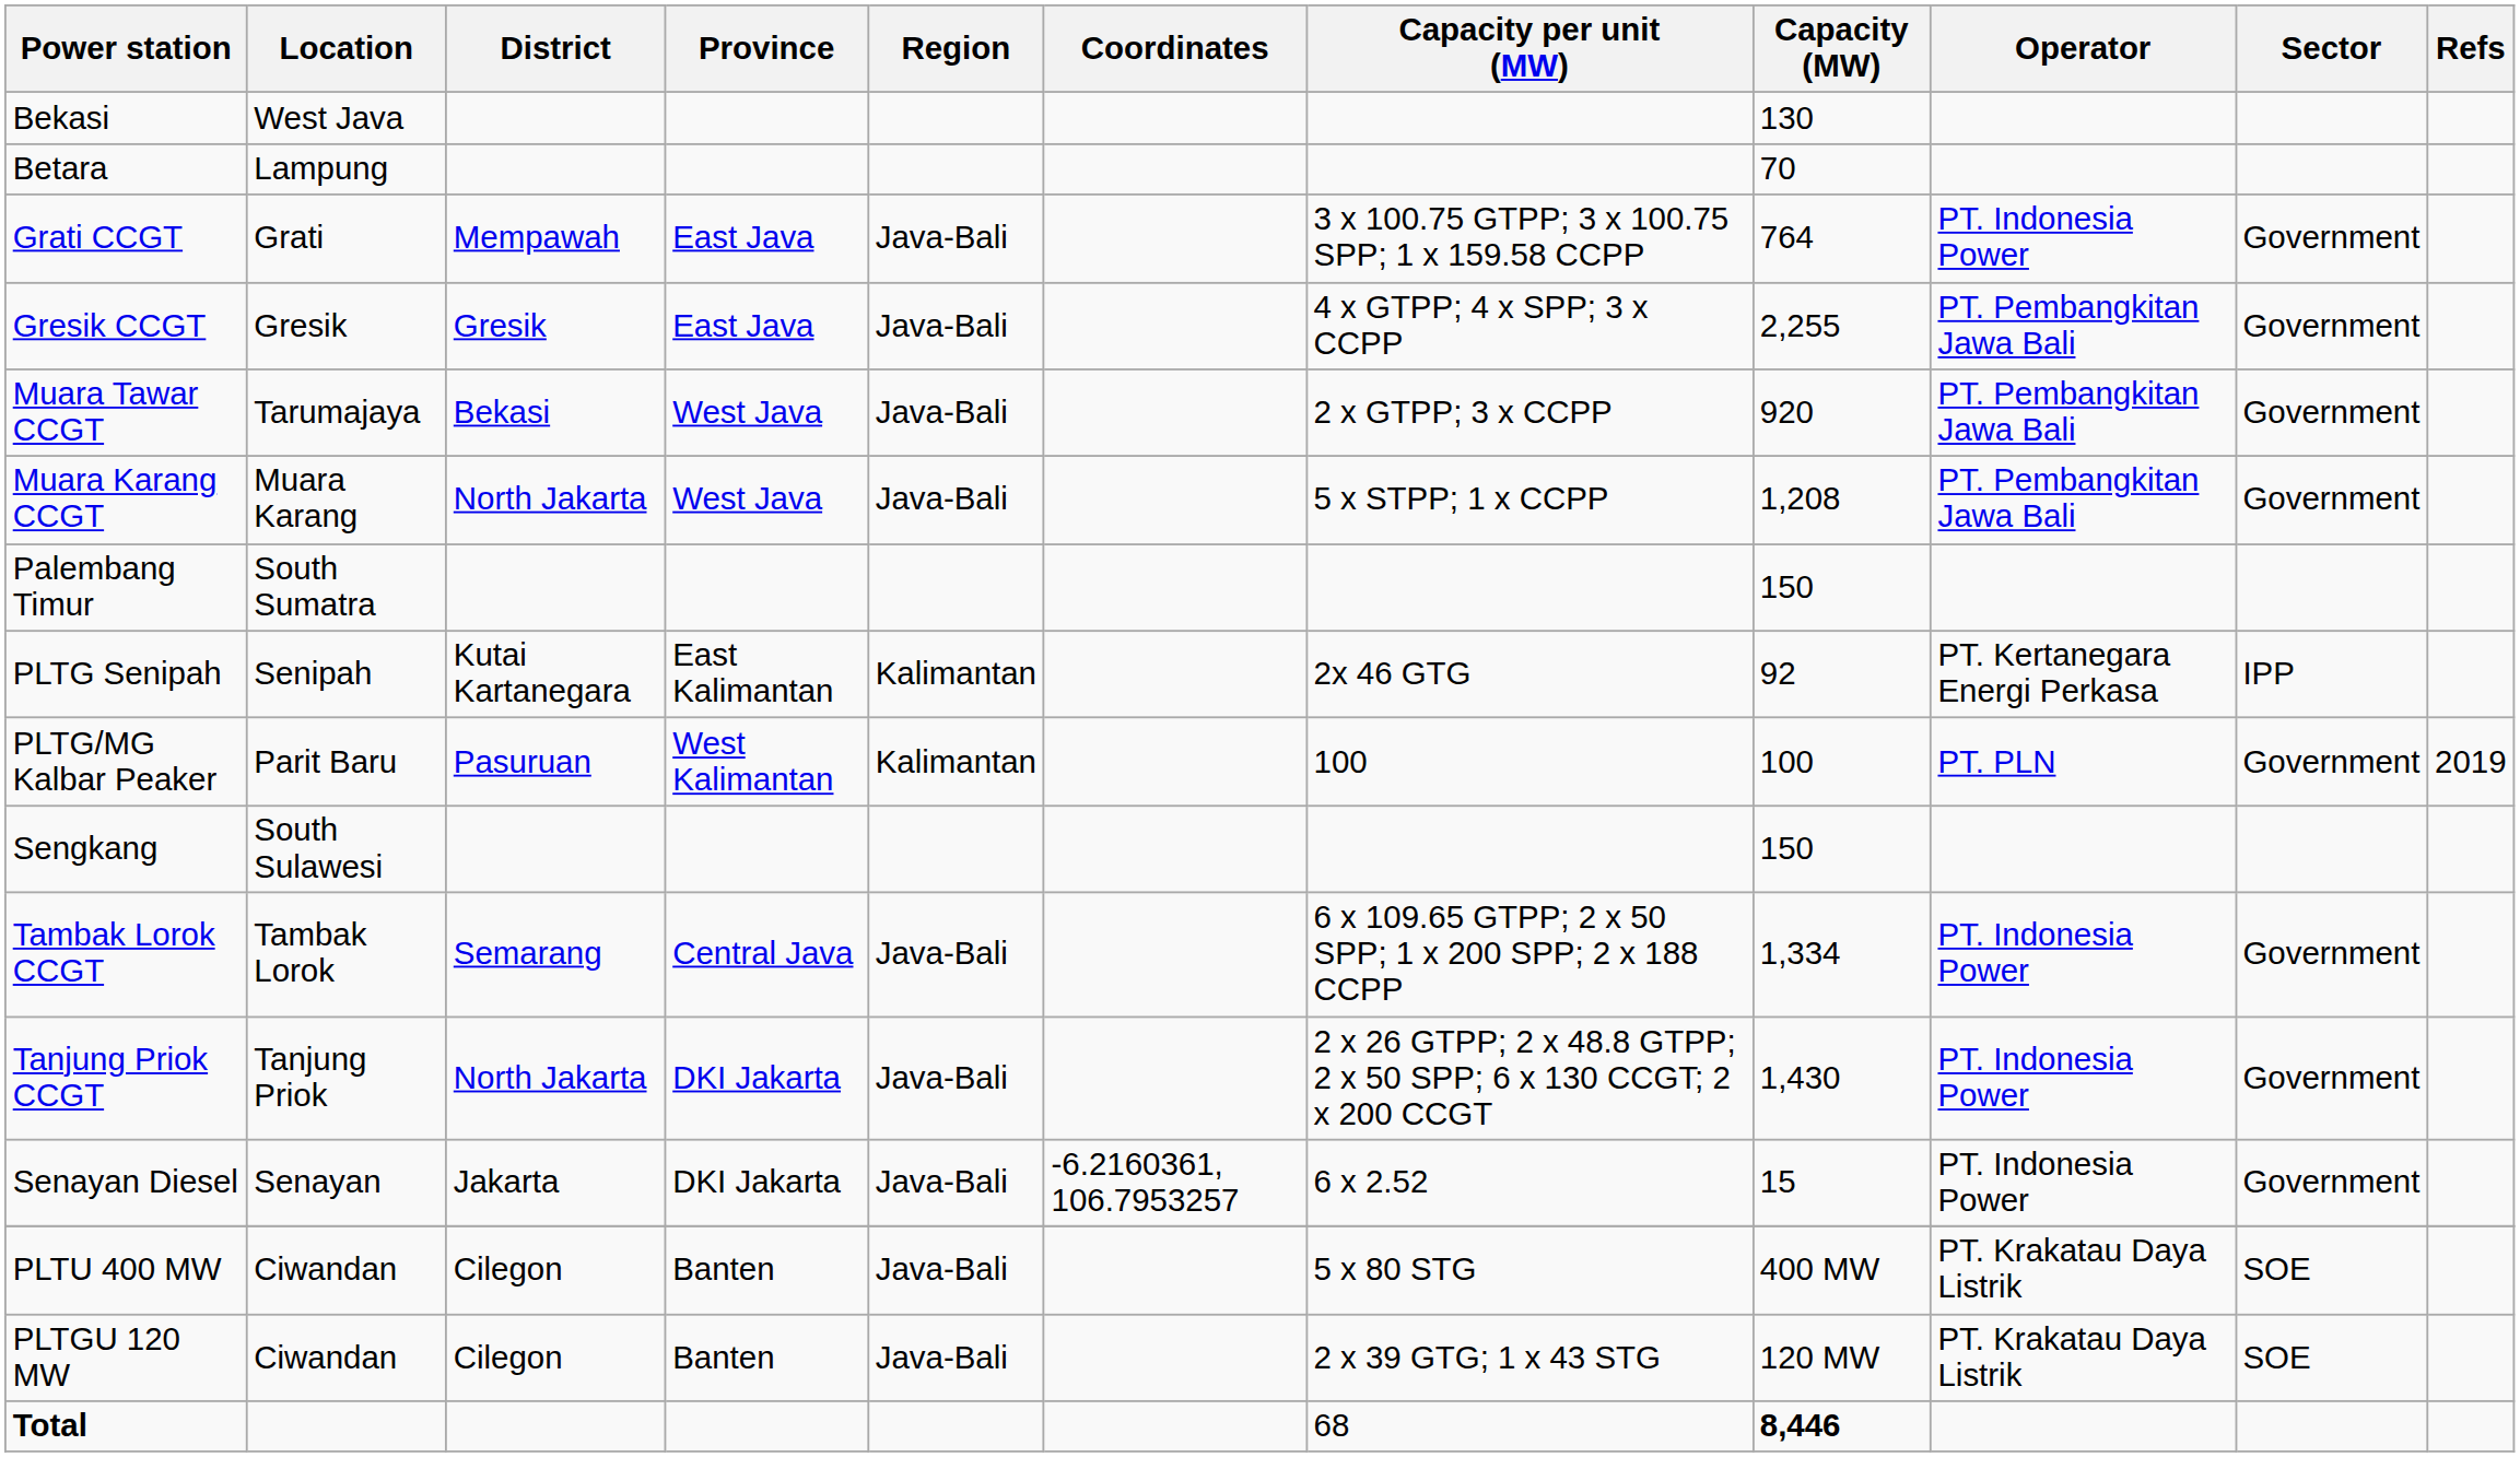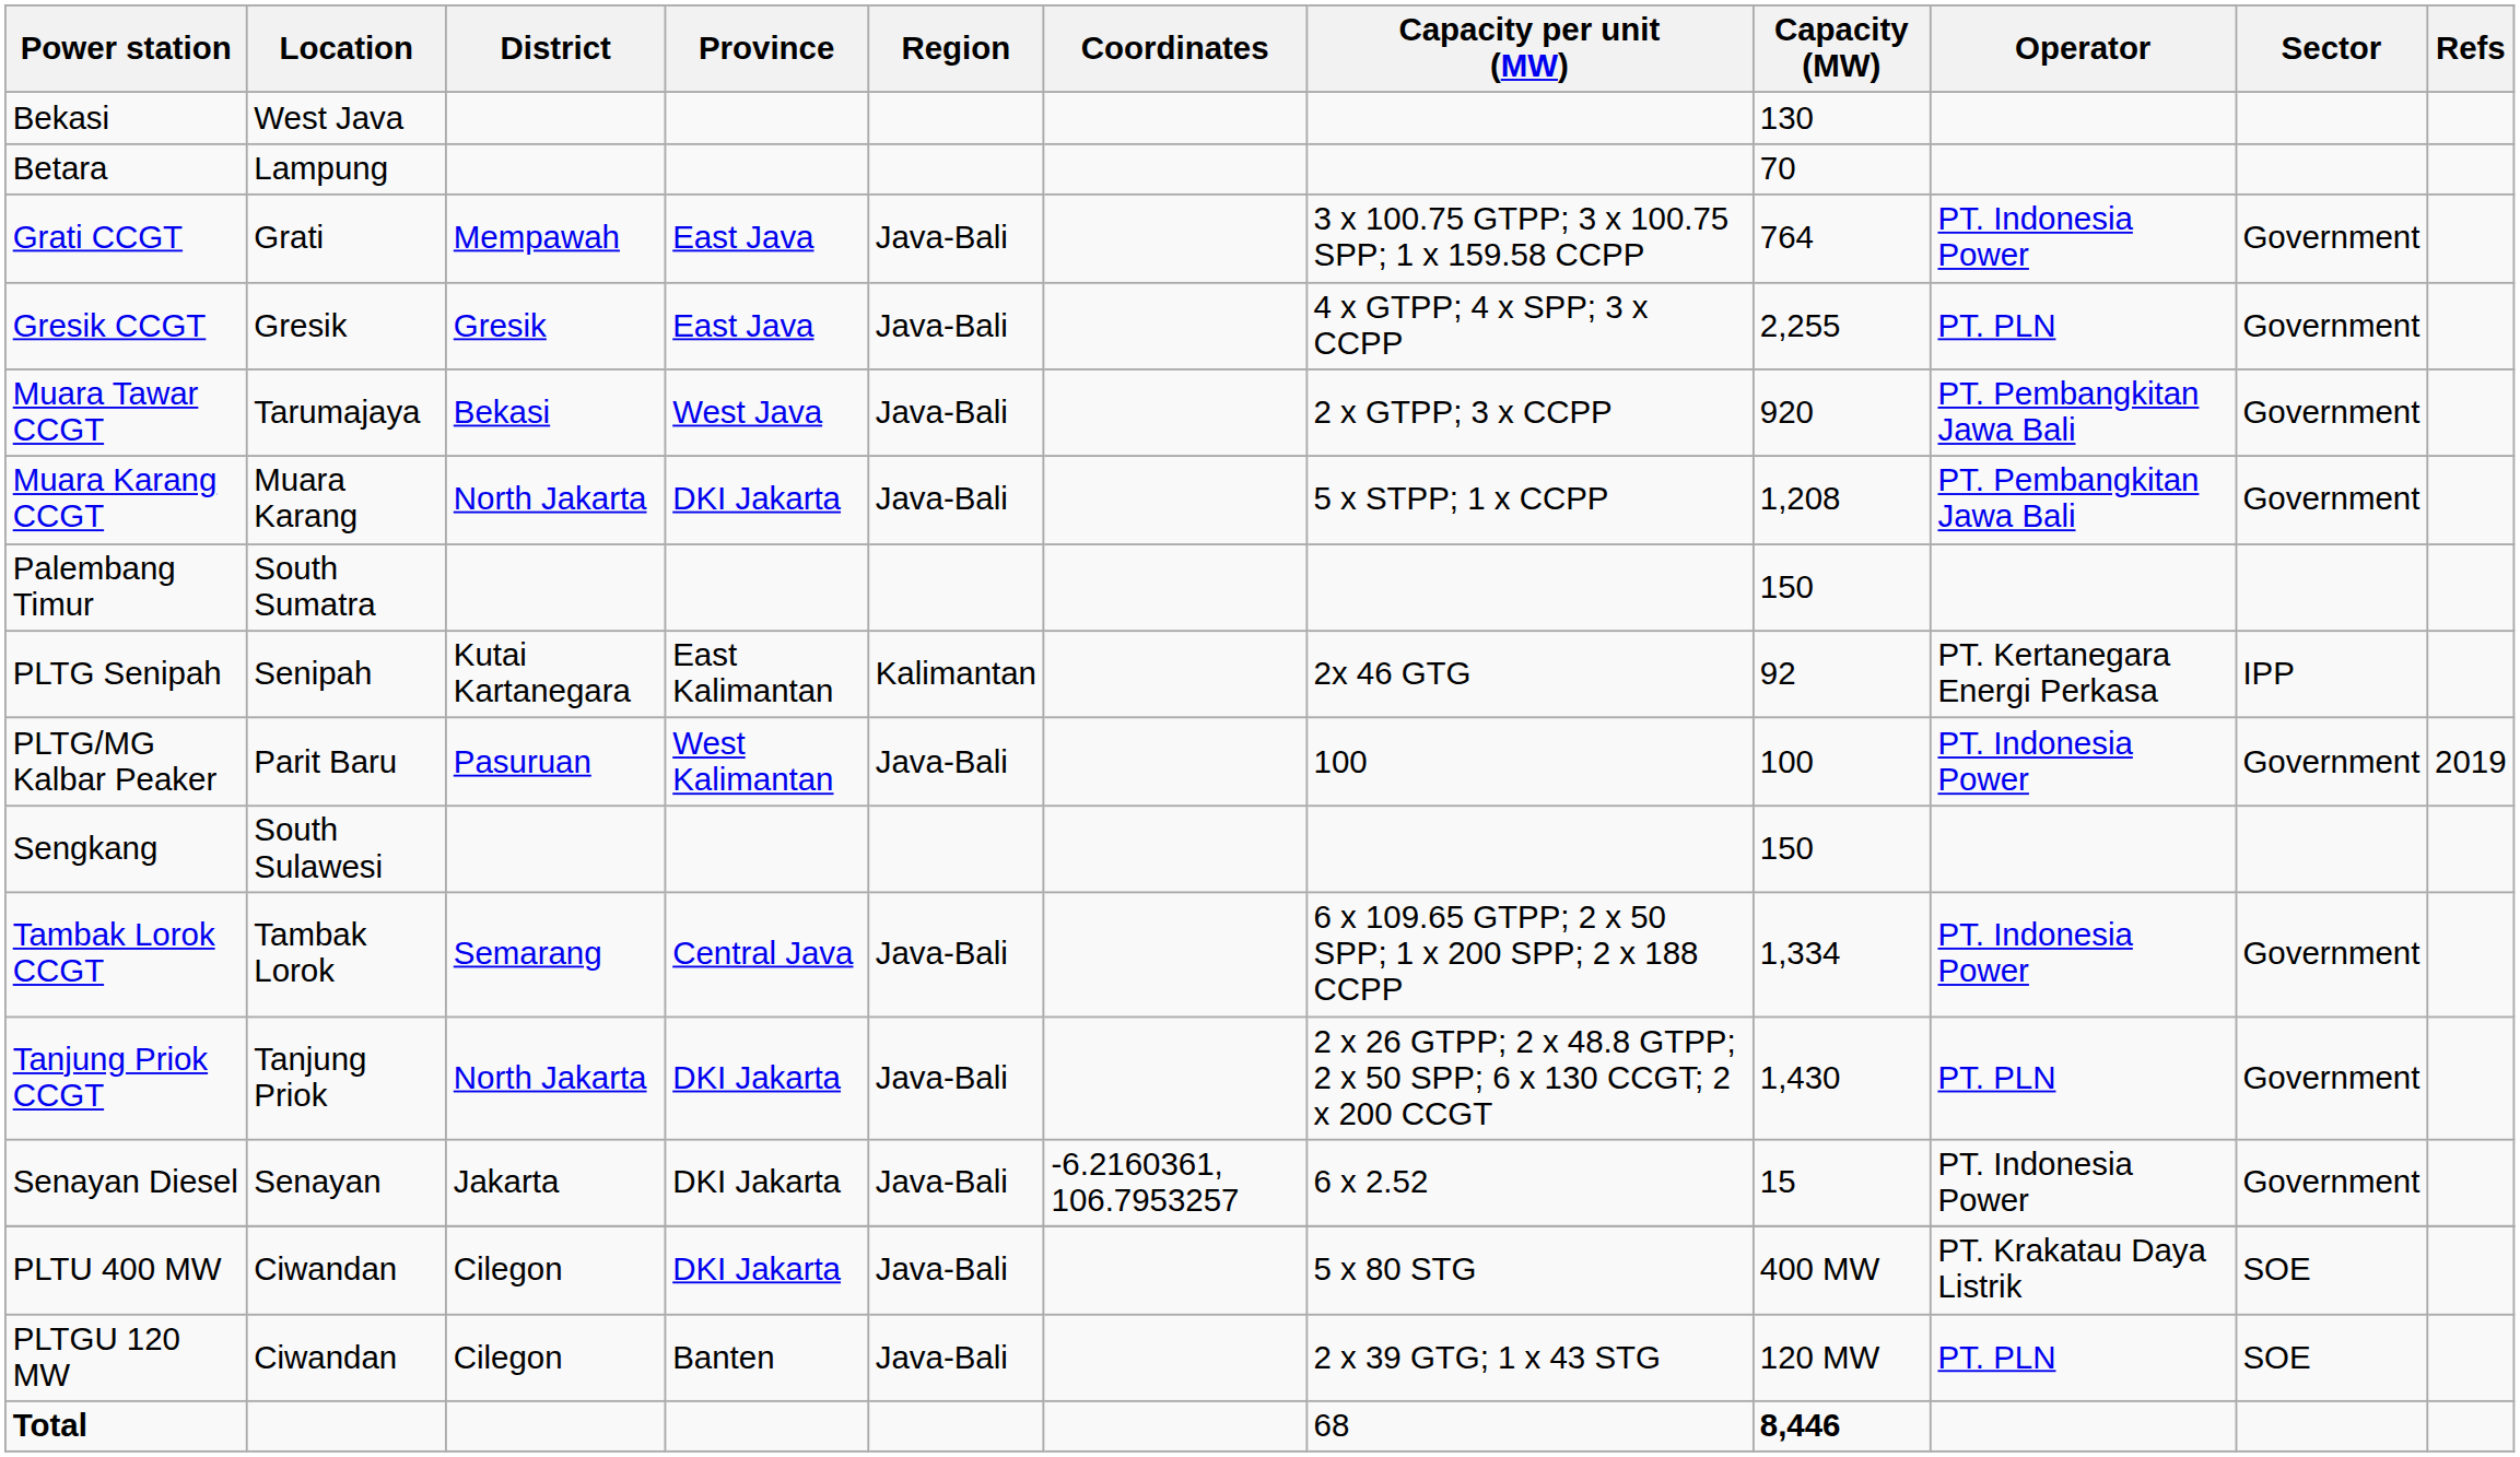Gresik CCGT | Operator: PT. Pembangkitan Jawa Bali -> PT. PLN
Muara Karang CCGT | Province: West Java -> DKI Jakarta
PLTG/MG Kalbar Peaker | Region: Kalimantan -> Java-Bali
PLTG/MG Kalbar Peaker | Operator: PT. PLN -> PT. Indonesia Power
Tanjung Priok CCGT | Operator: PT. Indonesia Power -> PT. PLN
PLTU 400 MW | Province: Banten -> DKI Jakarta
PLTGU 120 MW | Operator: PT. Krakatau Daya Listrik -> PT. PLN
